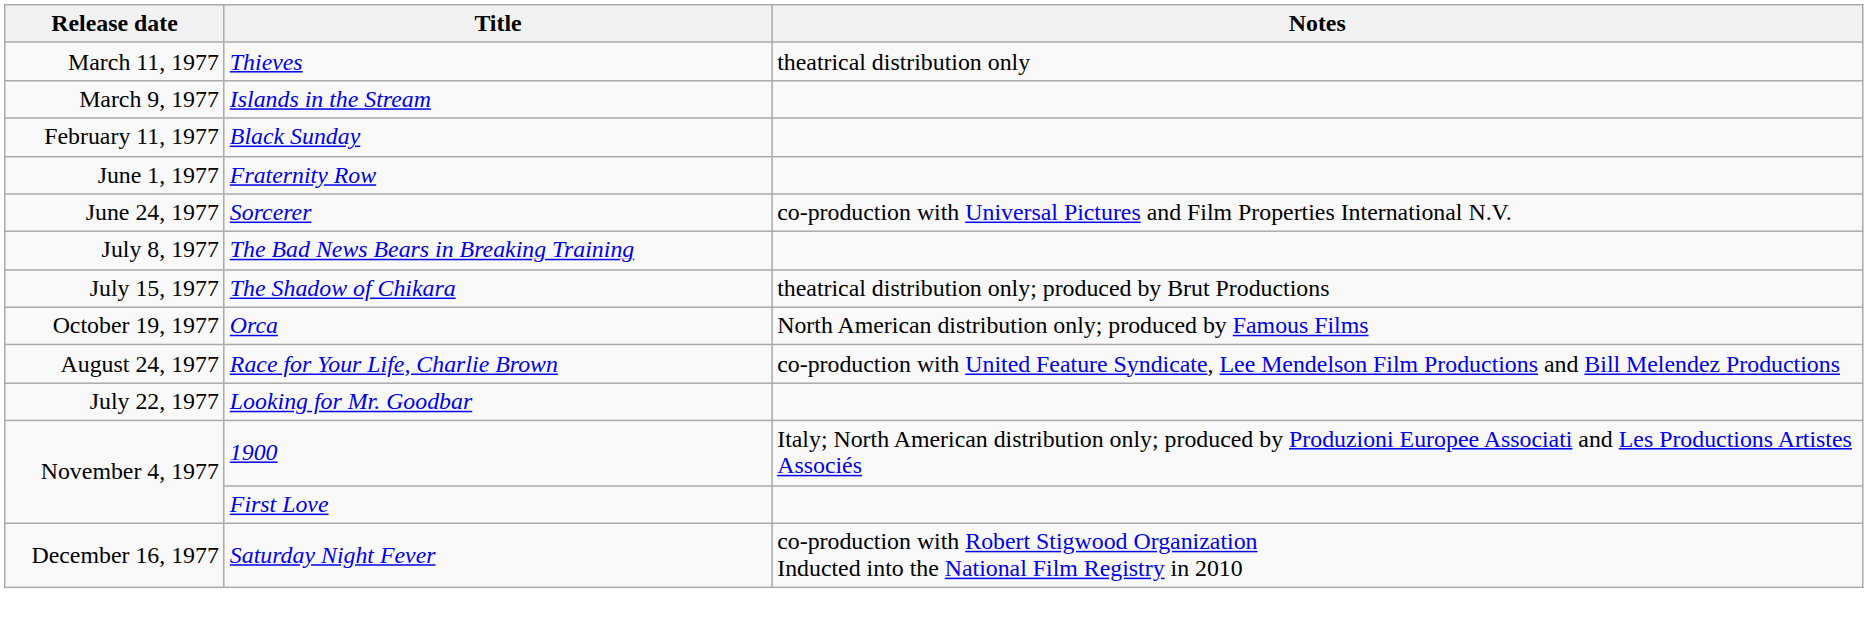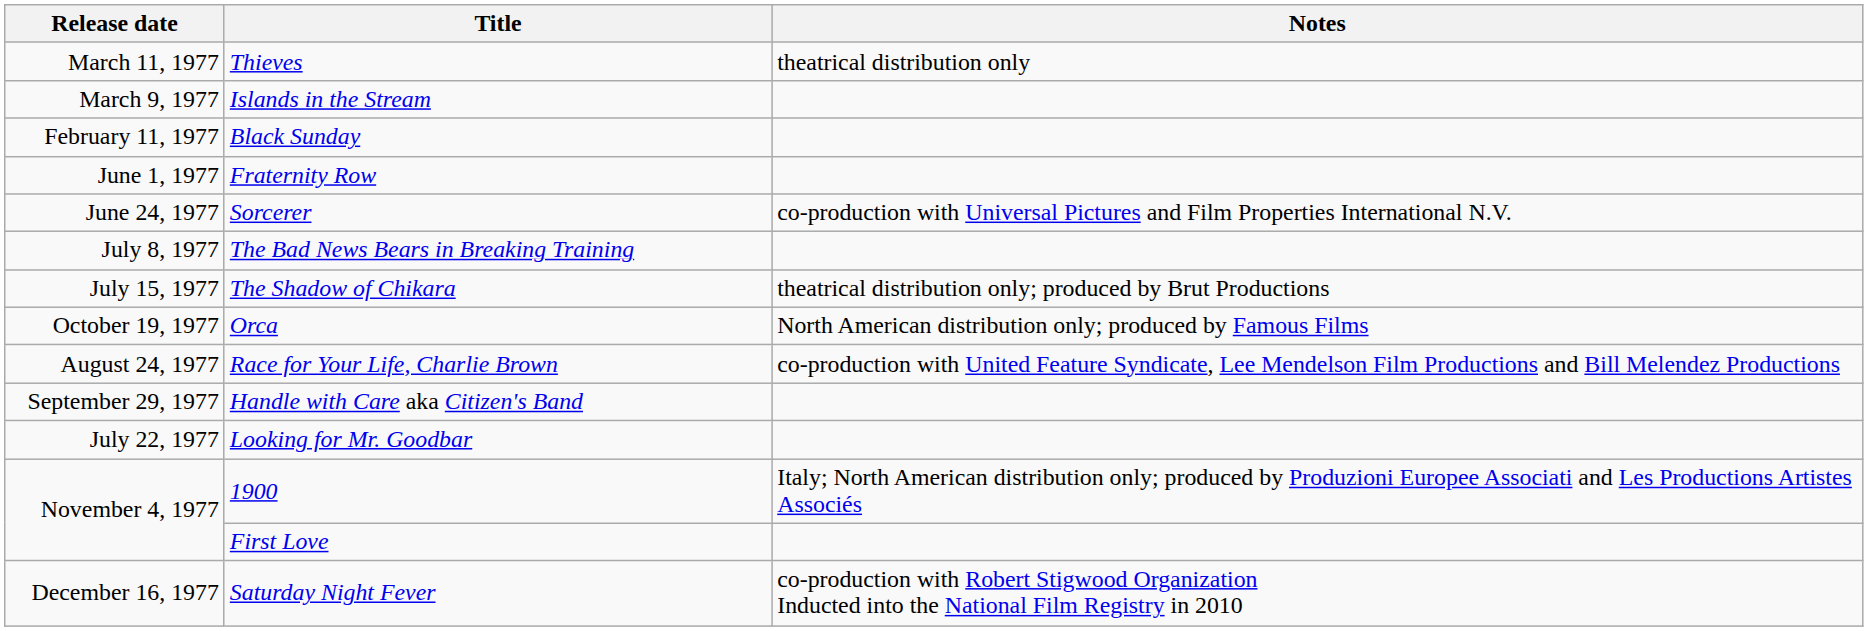+ row: September 29, 1977 | Handle with Care aka Citizen's Band
